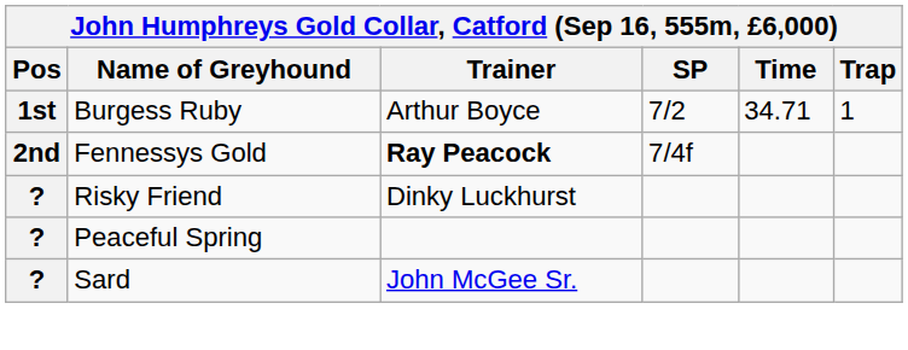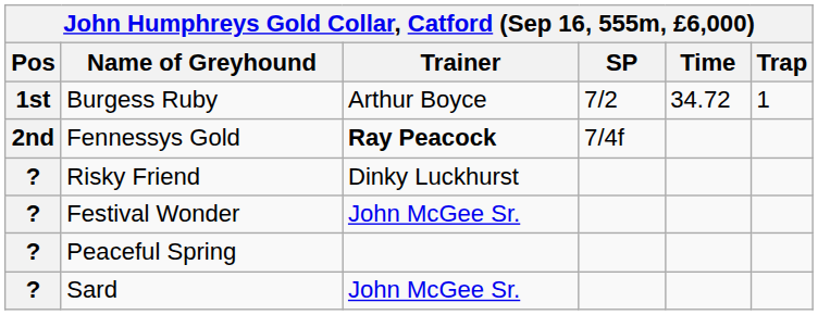Burgess Ruby | Time: 34.71 -> 34.72
+ row: ? | Festival Wonder | John McGee Sr.
